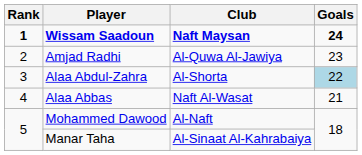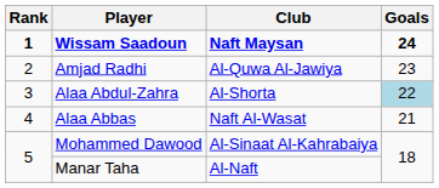Mohammed Dawood | Club: Al-Naft -> Al-Sinaat Al-Kahrabaiya
Manar Taha | Club: Al-Sinaat Al-Kahrabaiya -> Al-Naft
